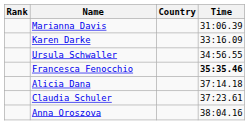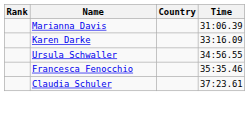Francesca Fenocchio | Time: bold -> normal
- row: Alicia Dana | 37:14.18
- row: Anna Oroszova | 38:04.16
